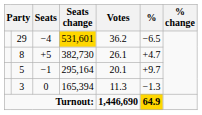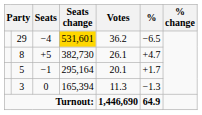−1 | %: +9.7 -> +1.7
Turnout: | %: gold background -> no background
